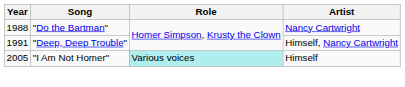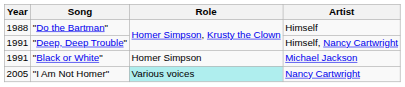"Do the Bartman" | Artist: Nancy Cartwright -> Himself
+ row: 1991 | "Black or White" | Homer Simpson | Michael Jackson
"I Am Not Homer" | Artist: Himself -> Nancy Cartwright
